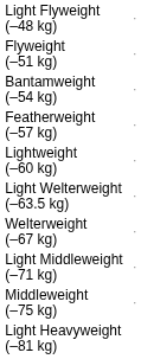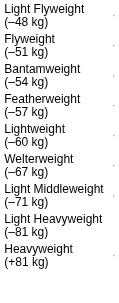- row: Light Welterweight (–63.5 kg)
- row: Middleweight (–75 kg)
+ row: Heavyweight (+81 kg)
